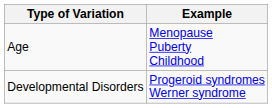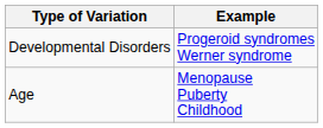rows swapped: Age <-> Developmental Disorders
